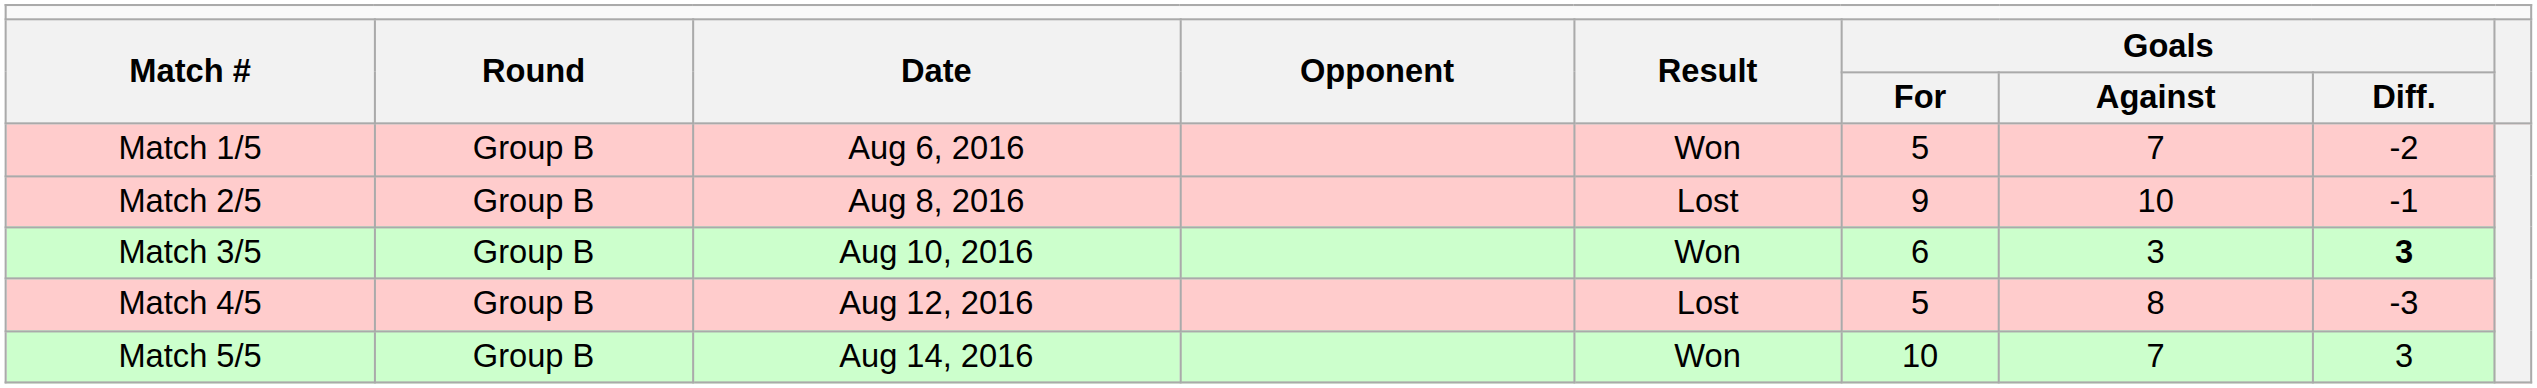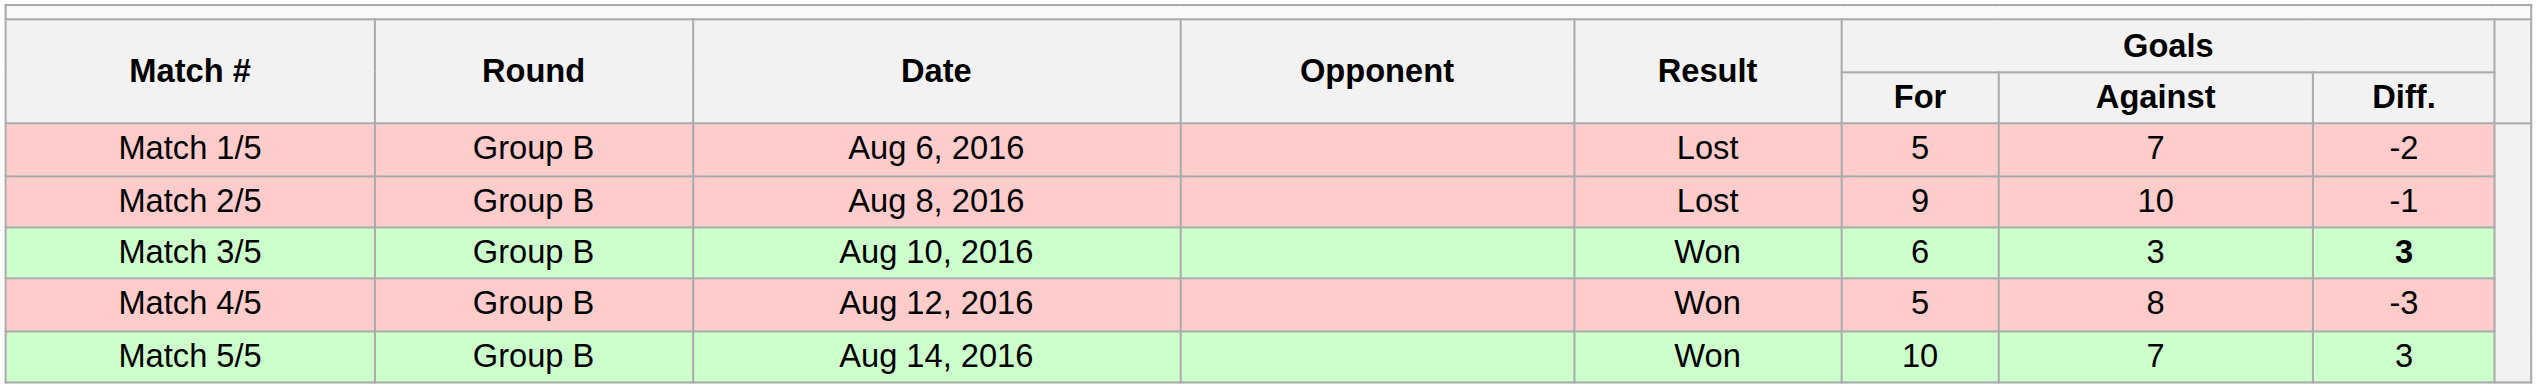Match 1/5 | column 5: Won -> Lost
Match 4/5 | column 5: Lost -> Won
